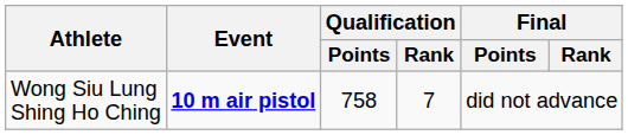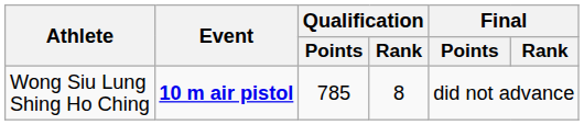Wong Siu Lung Shing Ho Ching | Qualification / Points: 758 -> 785
Wong Siu Lung Shing Ho Ching | Qualification / Rank: 7 -> 8
